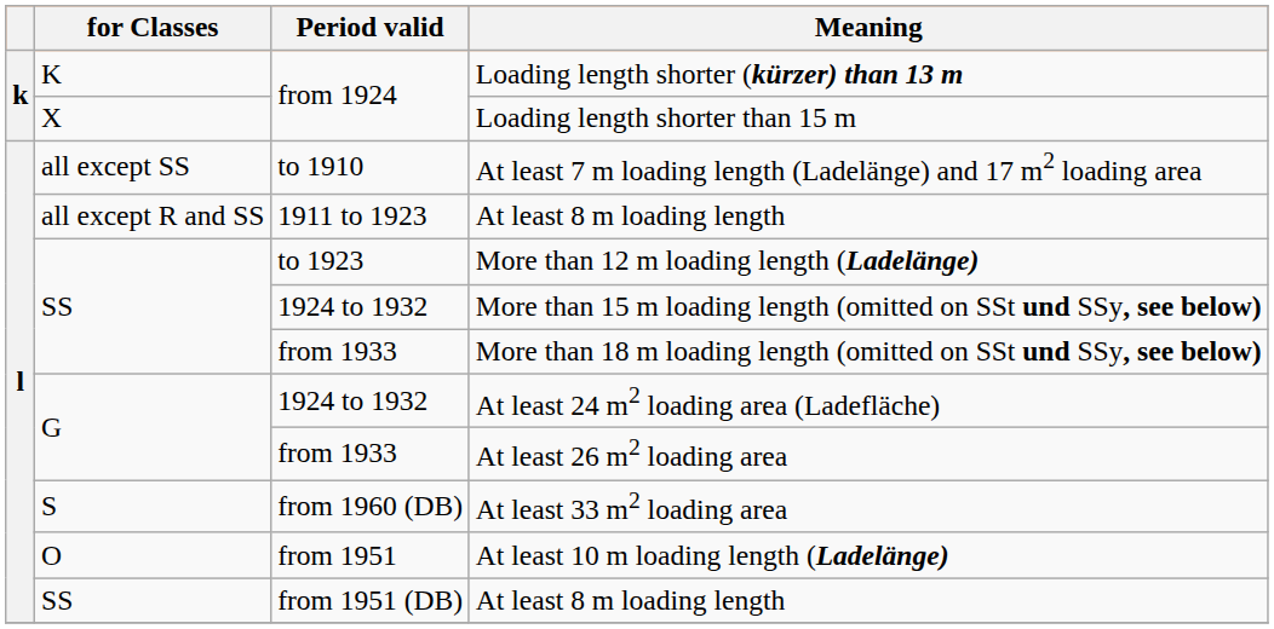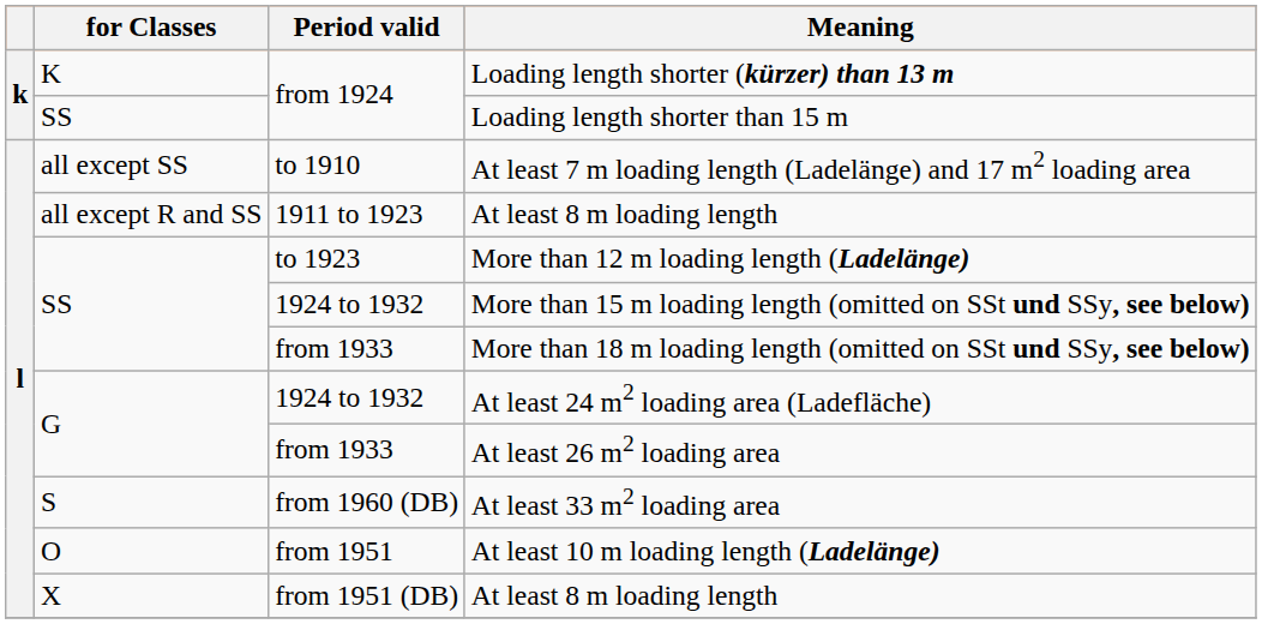Loading length shorter than 15 m | for Classes: X -> SS
from 1951 (DB) / At least 8 m loading length | for Classes: SS -> X
